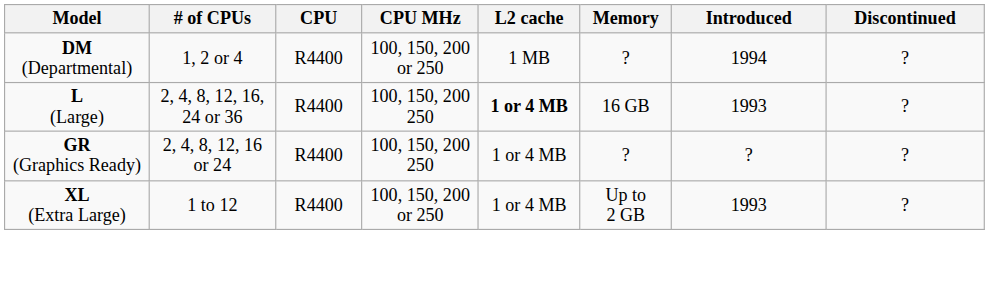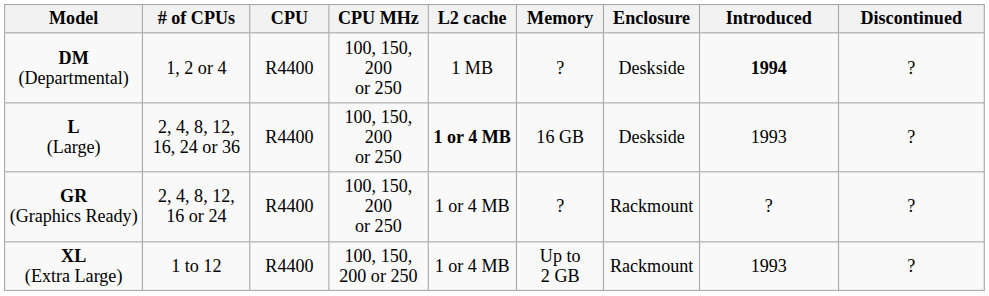+ column: Enclosure | Deskside | Deskside | Rackmount | Rackmount
DM (Departmental) | Introduced: normal -> bold
L (Large) | CPU MHz: 100, 150, 200 250 -> 100, 150, 200 or 250
GR (Graphics Ready) | CPU MHz: 100, 150, 200 250 -> 100, 150, 200 or 250
